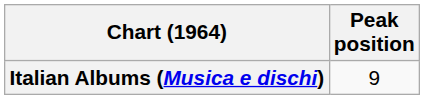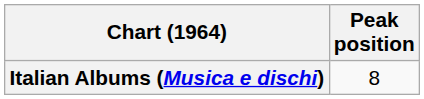Italian Albums (Musica e dischi) | Peak position: 9 -> 8
